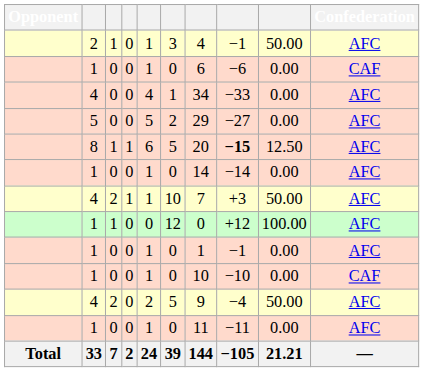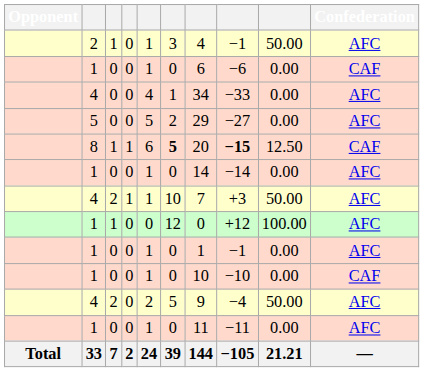8 | column 6: normal -> bold
8 | Confederation: AFC -> CAF
